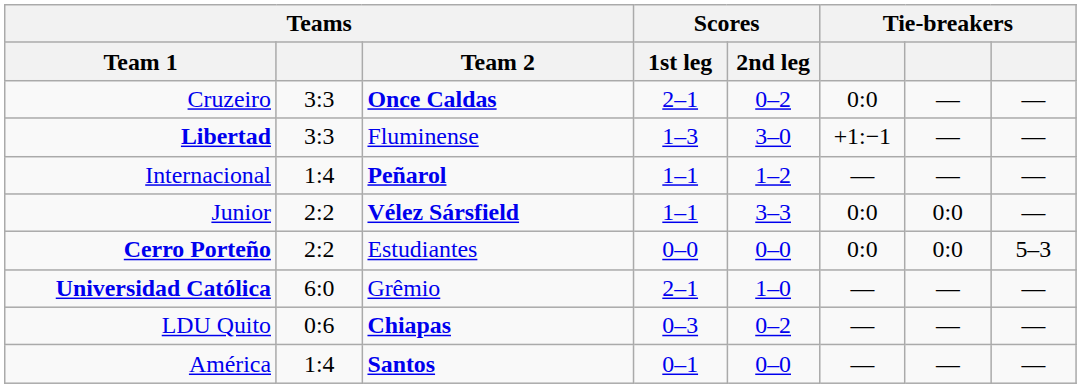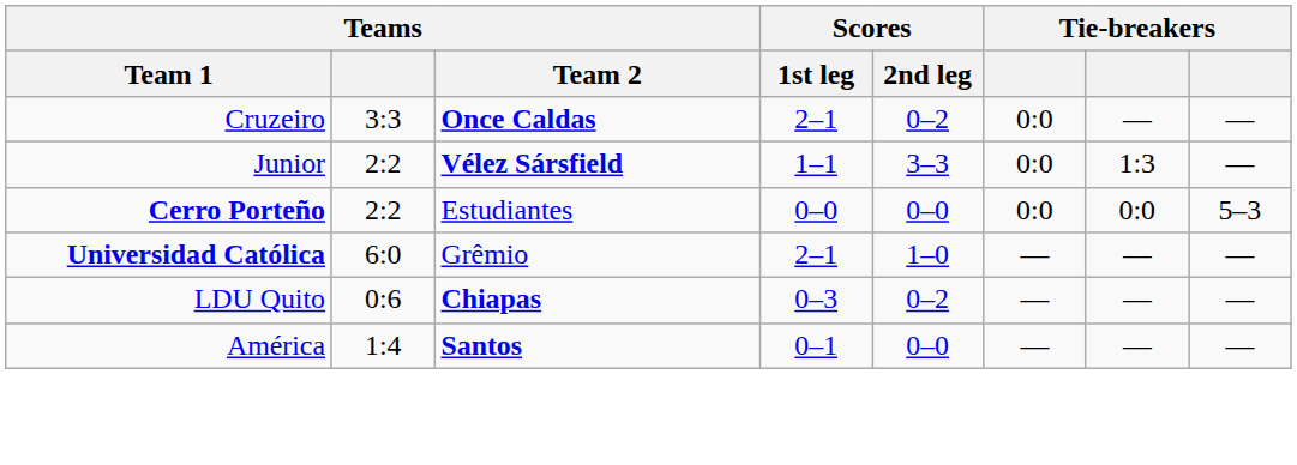- row: Libertad | 3:3 | Fluminense | 1–3 | 3–0 | +1:−1 | — | —
- row: Internacional | 1:4 | Peñarol | 1–1 | 1–2 | — | — | —
Junior | column 7: 0:0 -> 1:3
